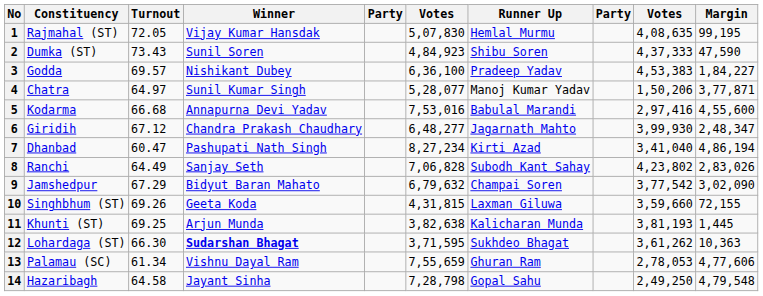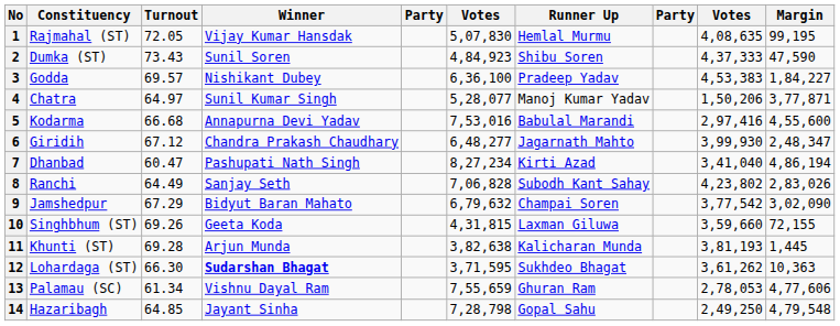11 | Turnout: 69.25 -> 69.28
14 | Turnout: 64.58 -> 64.85
